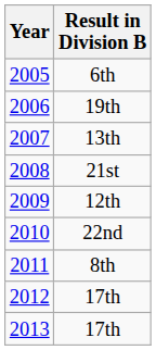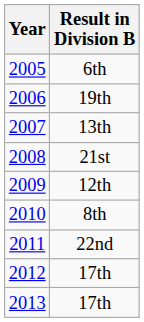2010 | Result in Division B: 22nd -> 8th
2011 | Result in Division B: 8th -> 22nd
